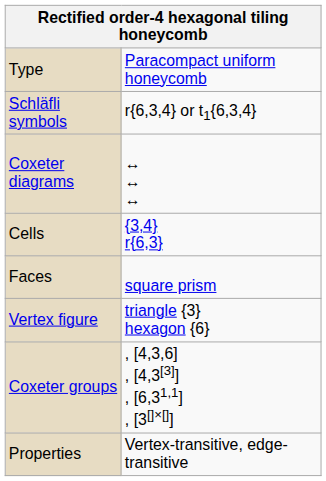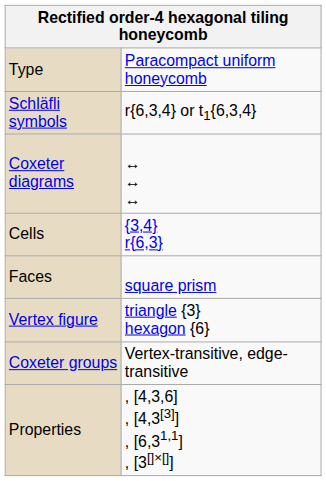Coxeter groups | column 2: , [4,3,6] , [4,3[3]] , [6,31,1] , [3[]×[]] -> Vertex-transitive, edge-transitive
Properties | column 2: Vertex-transitive, edge-transitive -> , [4,3,6] , [4,3[3]] , [6,31,1] , [3[]×[]]
